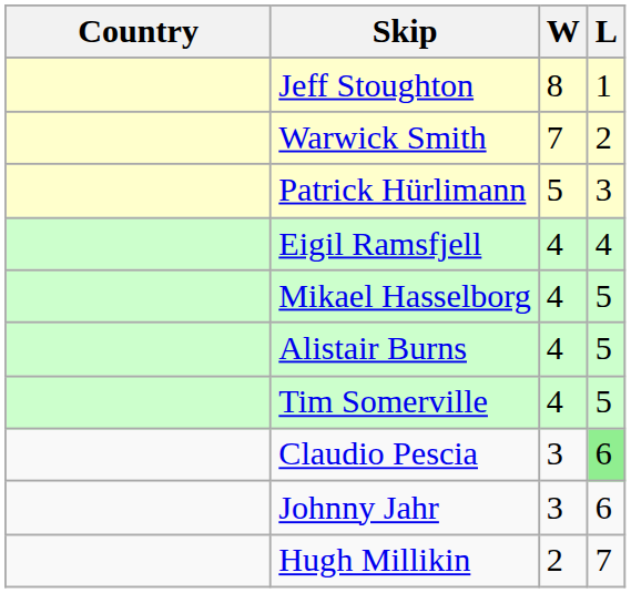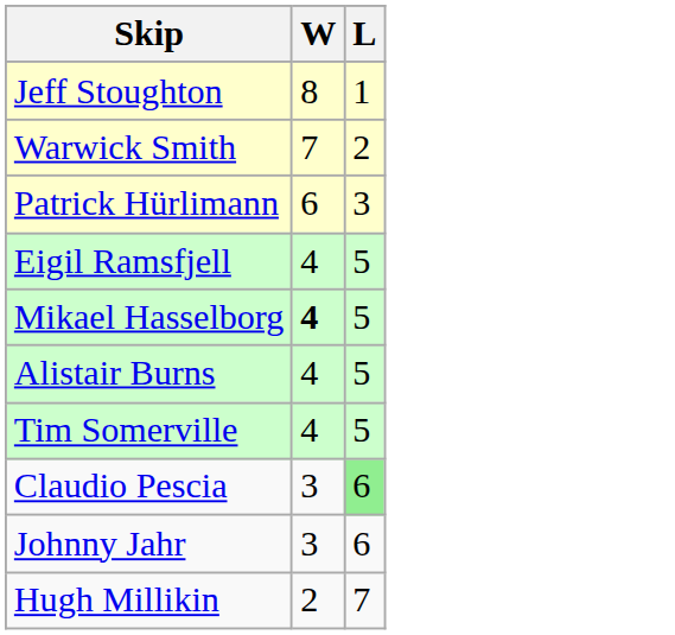- column: Country
Patrick Hürlimann | W: 5 -> 6
Eigil Ramsfjell | L: 4 -> 5
Mikael Hasselborg | W: normal -> bold
